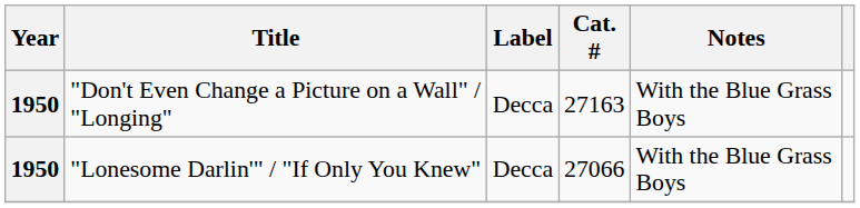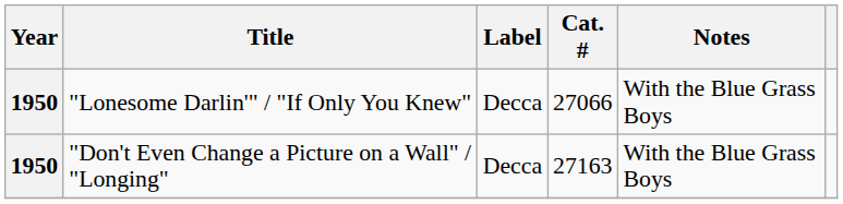rows swapped: "Don't Even Change a Picture on a Wall" / "Longing" <-> "Lonesome Darlin'" / "If Only You Knew"
